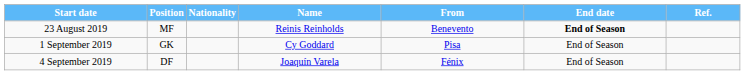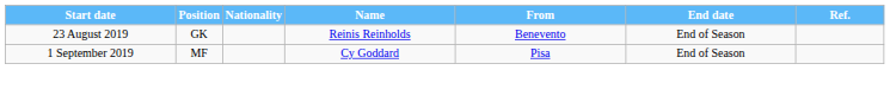23 August 2019 | Position: MF -> GK
23 August 2019 | End date: bold -> normal
1 September 2019 | Position: GK -> MF
- row: 4 September 2019 | DF | Joaquín Varela | Fénix | End of Season
